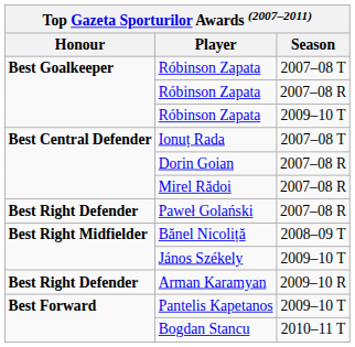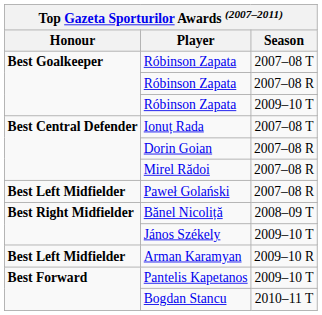Paweł Golański | Honour: Best Right Defender -> Best Left Midfielder
Arman Karamyan | Honour: Best Right Defender -> Best Left Midfielder
